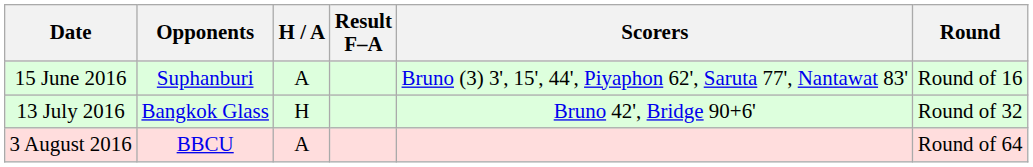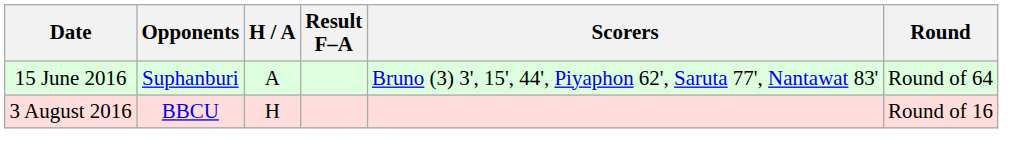15 June 2016 | Round: Round of 16 -> Round of 64
- row: 13 July 2016 | Bangkok Glass | H | Bruno 42', Bridge 90+6' | Round of 32
3 August 2016 | H / A: A -> H
3 August 2016 | Round: Round of 64 -> Round of 16
